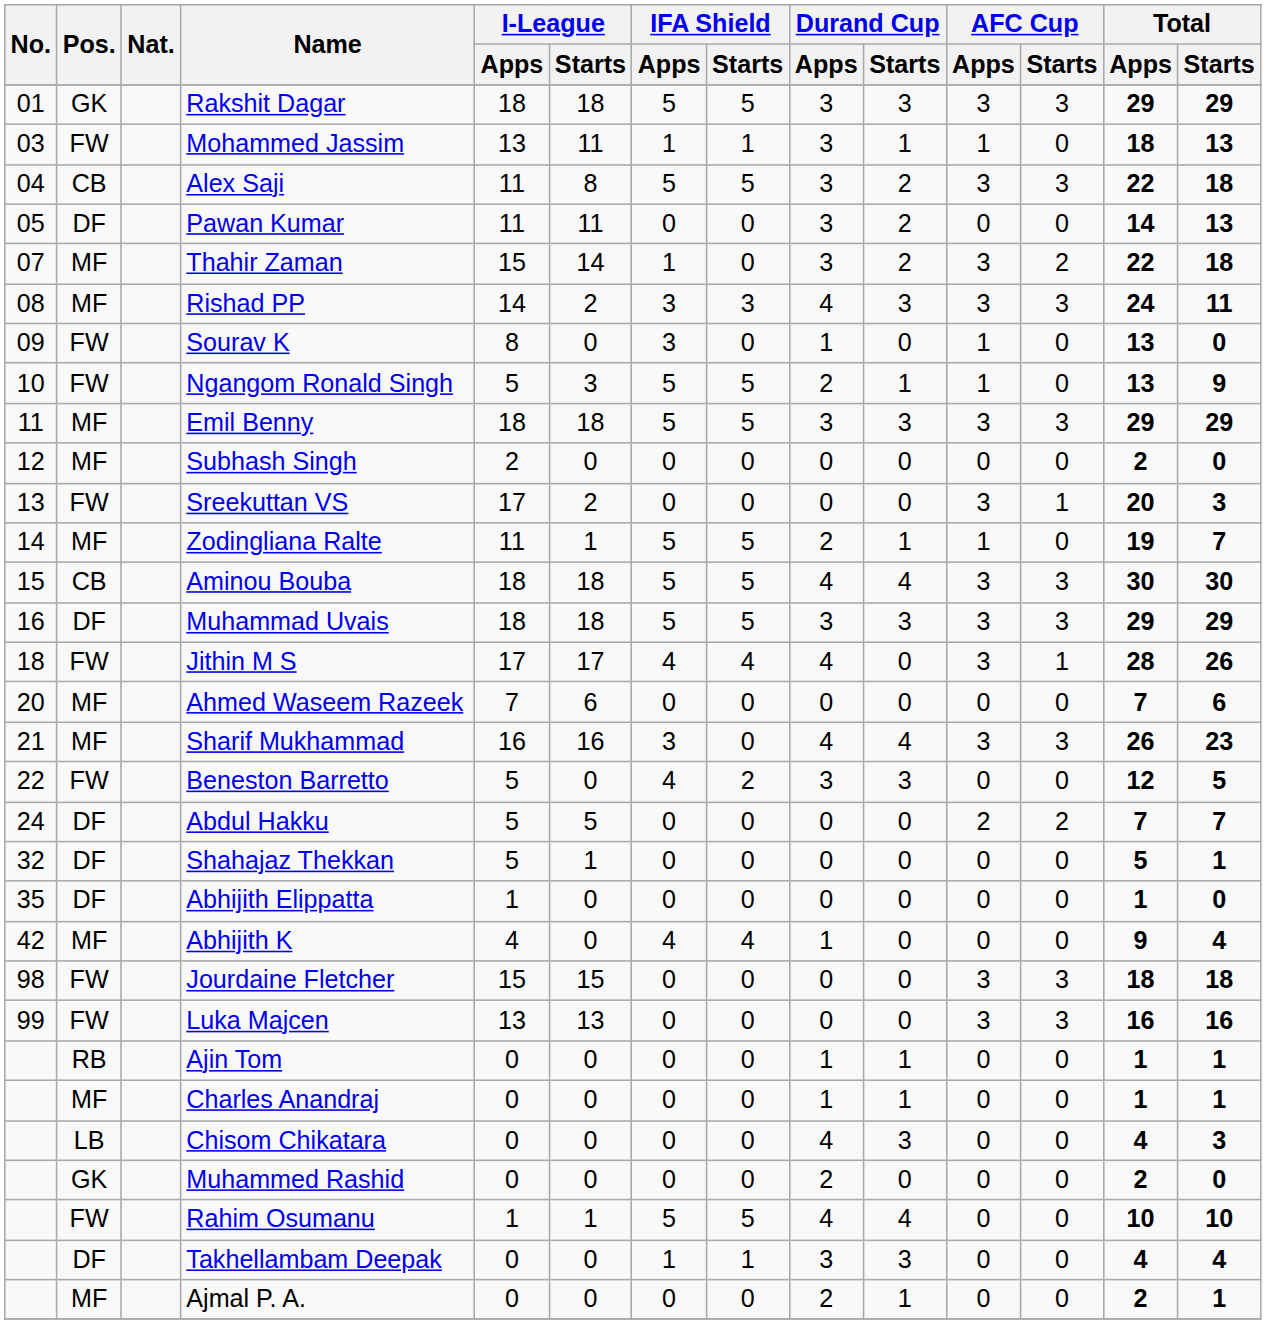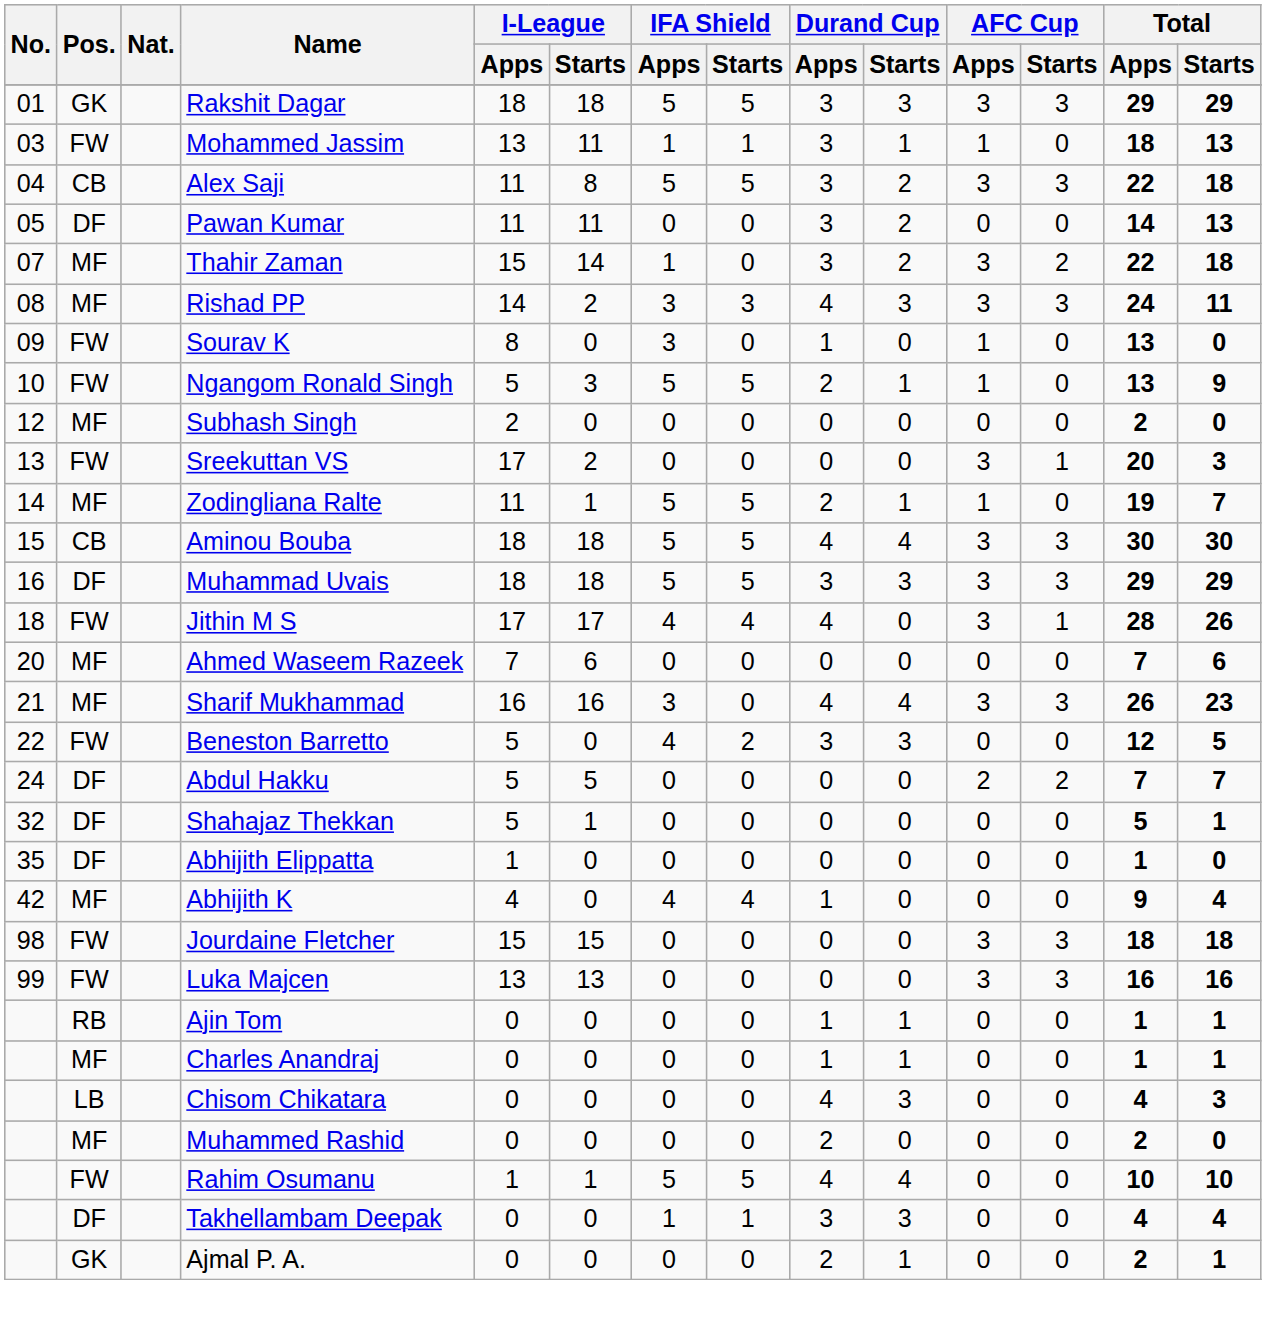- row: 11 | MF | Emil Benny | 18 | 18 | 5 | 5 | 3 | 3 | 3 | 3 | 29 | 29
Muhammed Rashid | Pos.: GK -> MF
Ajmal P. A. | Pos.: MF -> GK
